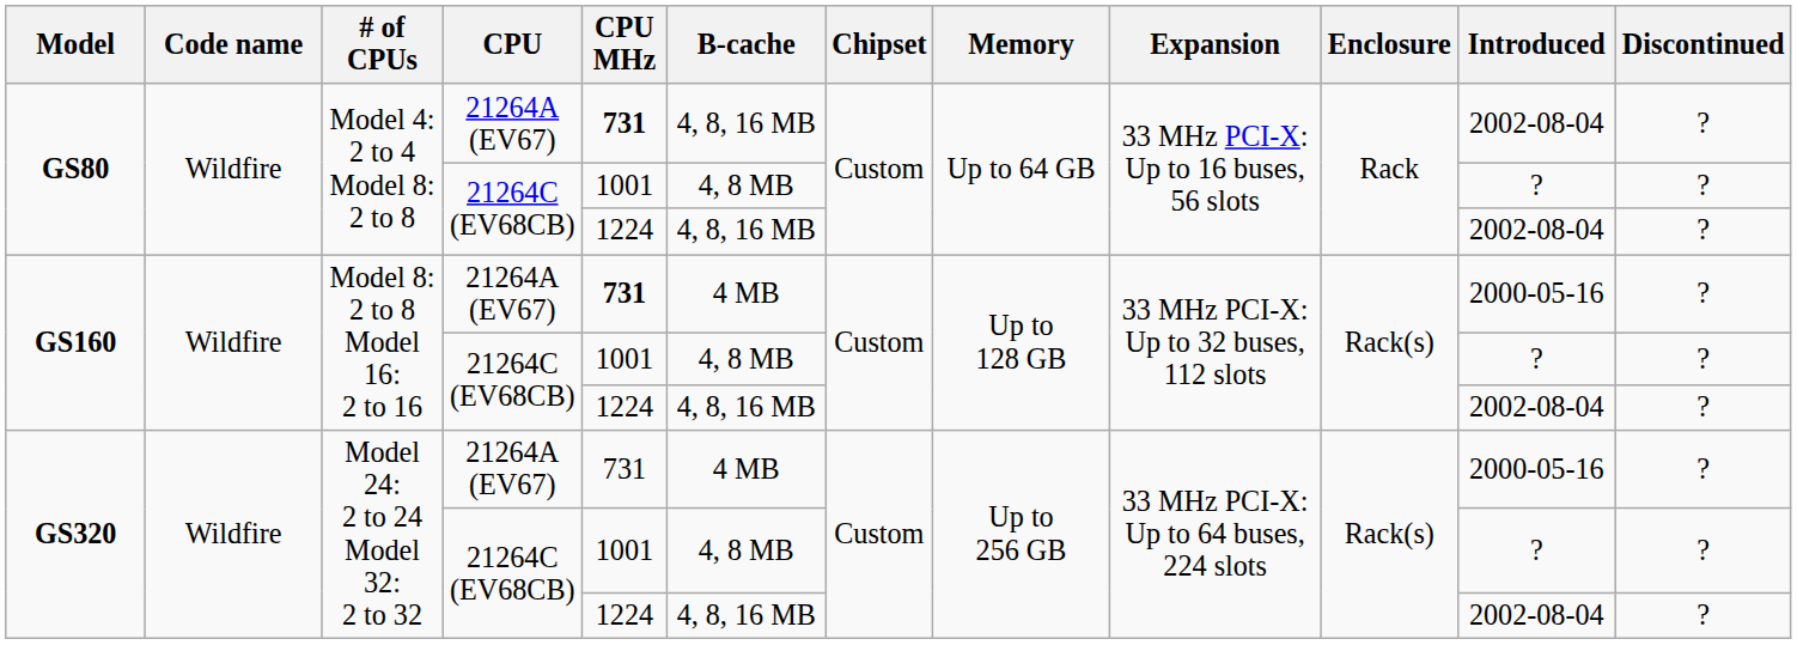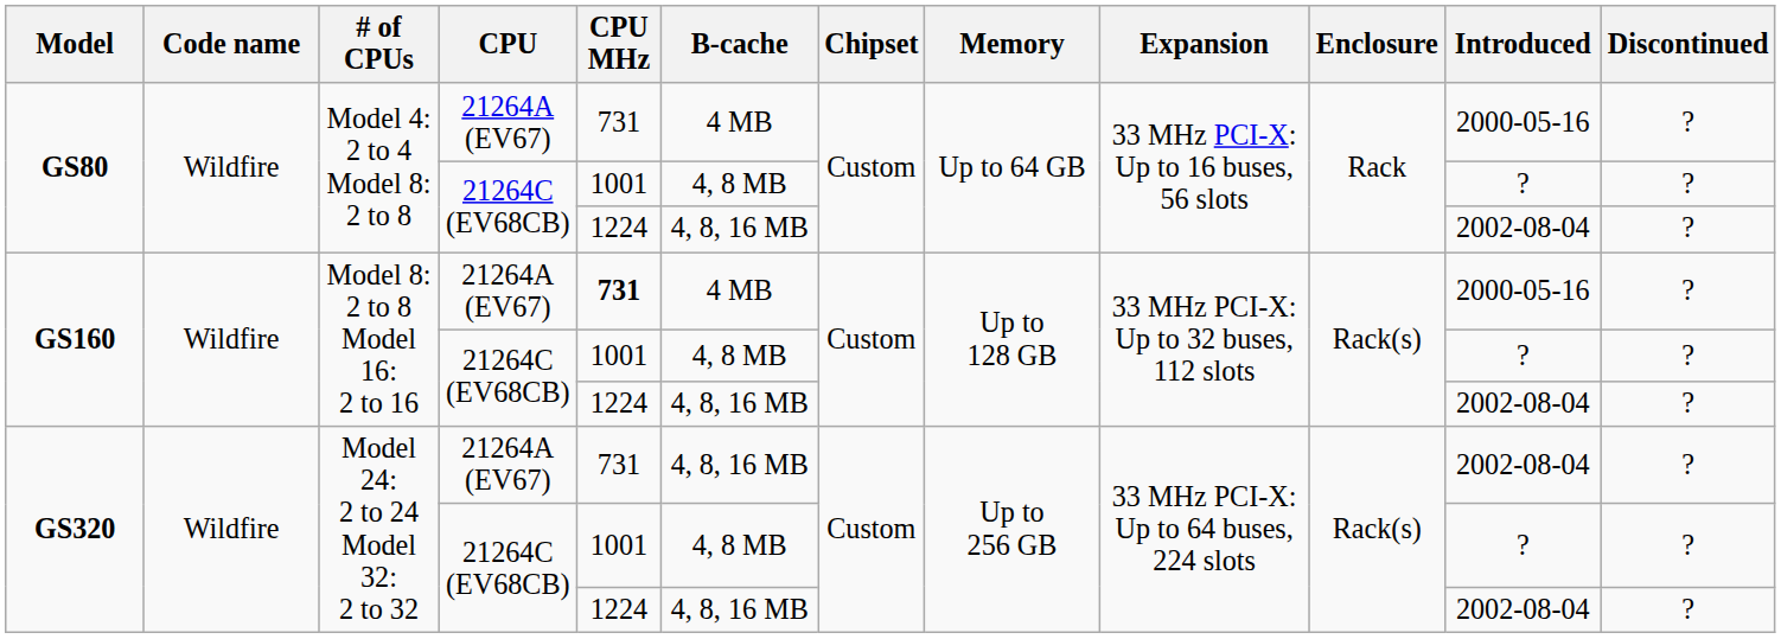GS80 / 21264A (EV67) | CPU MHz: bold -> normal
GS80 / 21264A (EV67) | B-cache: 4, 8, 16 MB -> 4 MB
GS80 / 21264A (EV67) | Introduced: 2002-08-04 -> 2000-05-16
GS320 / 21264A (EV67) | B-cache: 4 MB -> 4, 8, 16 MB
GS320 / 21264A (EV67) | Introduced: 2000-05-16 -> 2002-08-04
